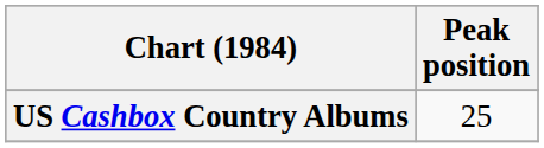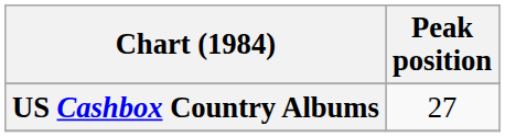US Cashbox Country Albums | Peak position: 25 -> 27
